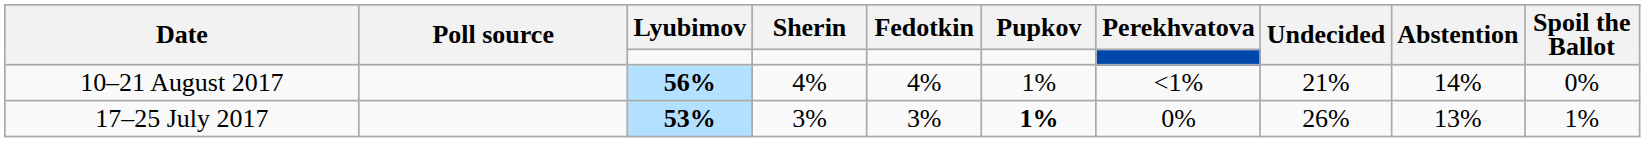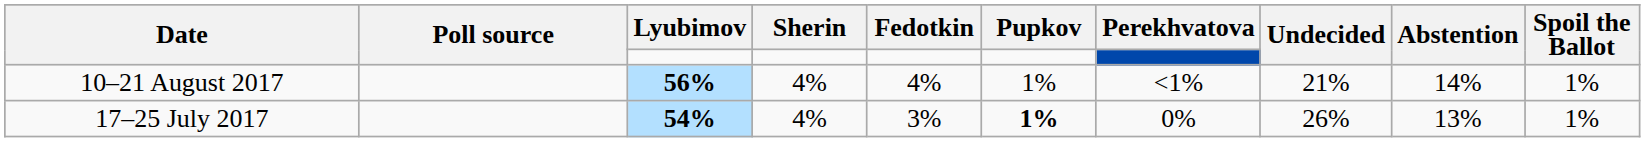10–21 August 2017 | Spoil the Ballot: 0% -> 1%
17–25 July 2017 | Lyubimov: 53% -> 54%
17–25 July 2017 | Sherin: 3% -> 4%
